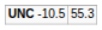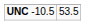UNC -10.5 | column 2: 55.3 -> 53.5
